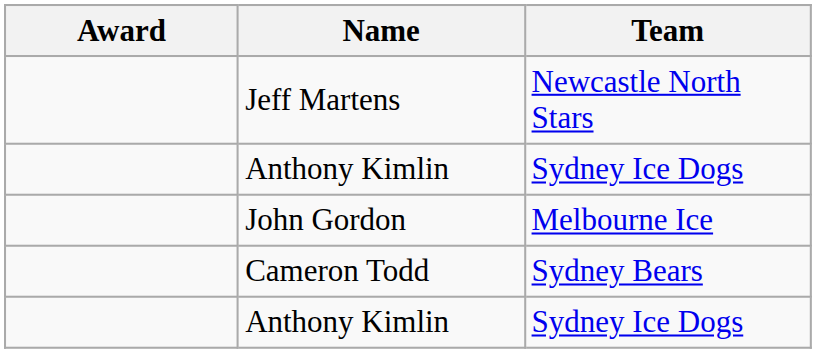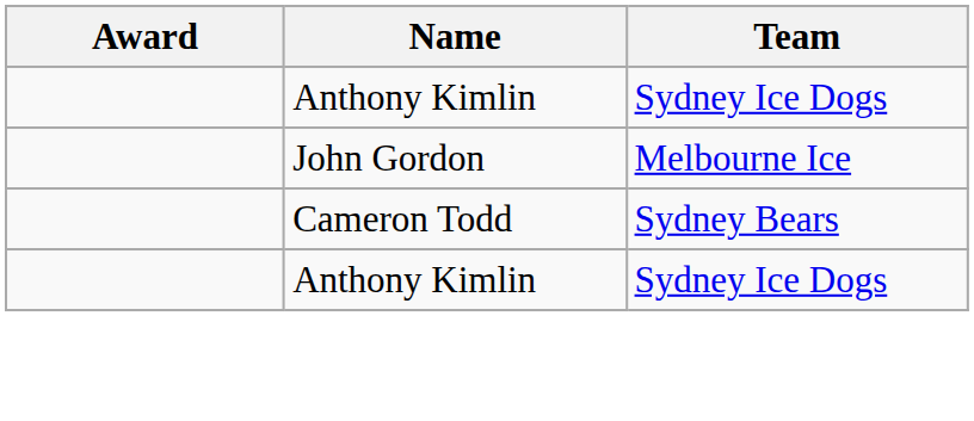- row: Jeff Martens | Newcastle North Stars
